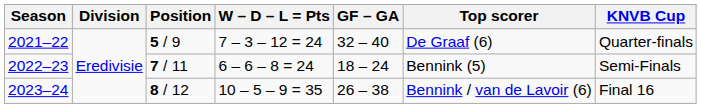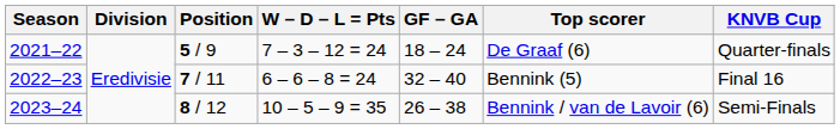2021–22 | GF – GA: 32 – 40 -> 18 – 24
2022–23 | GF – GA: 18 – 24 -> 32 – 40
2022–23 | KNVB Cup: Semi-Finals -> Final 16
2023–24 | KNVB Cup: Final 16 -> Semi-Finals
